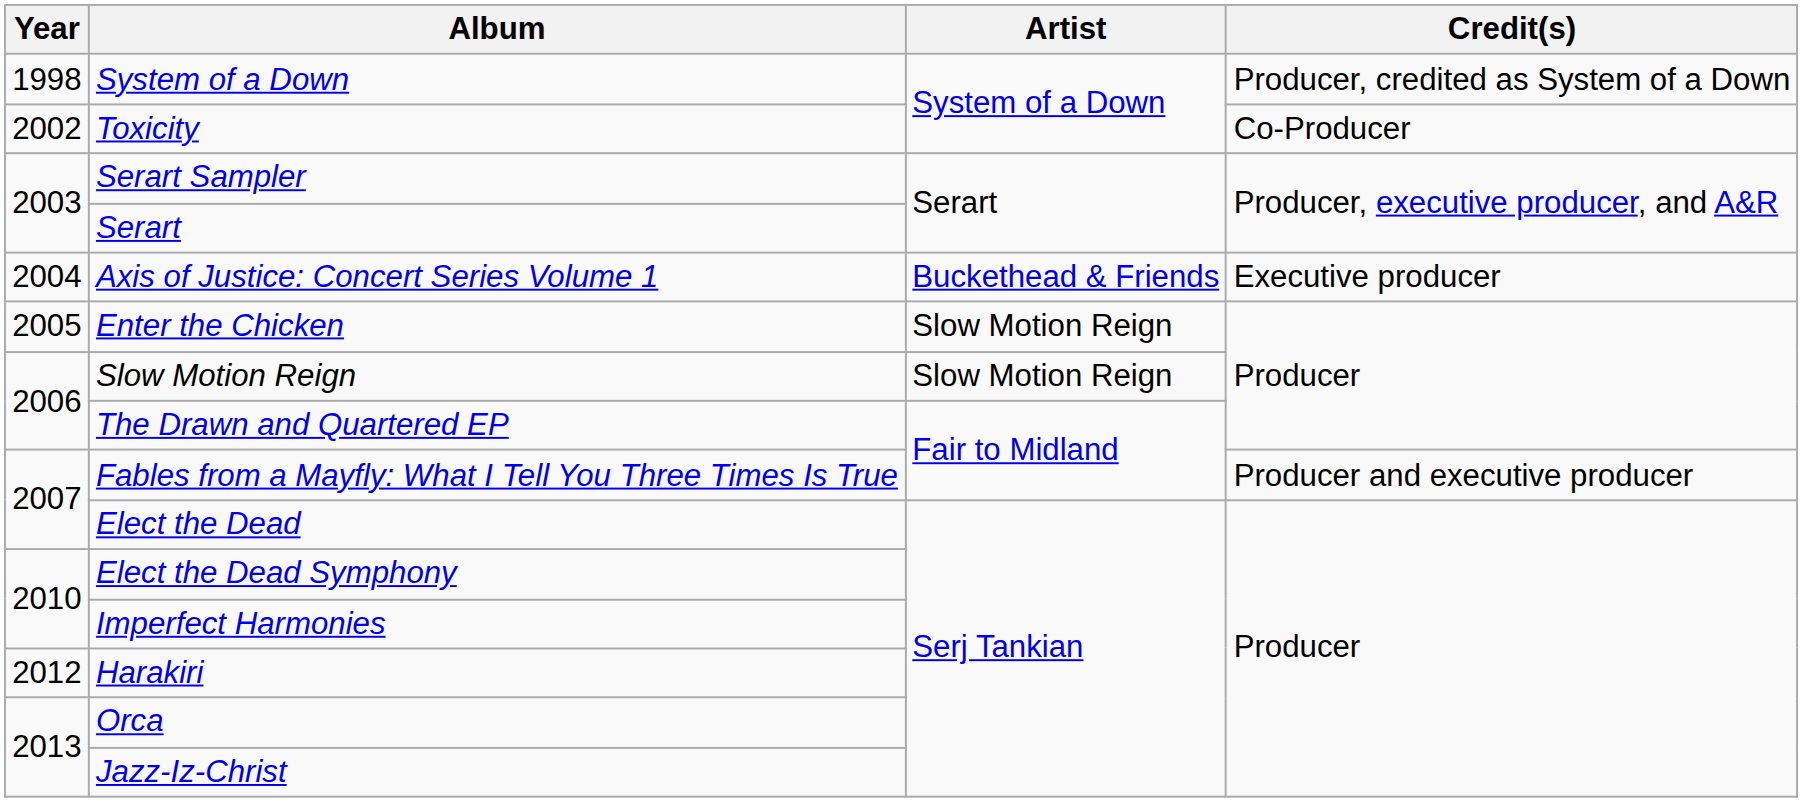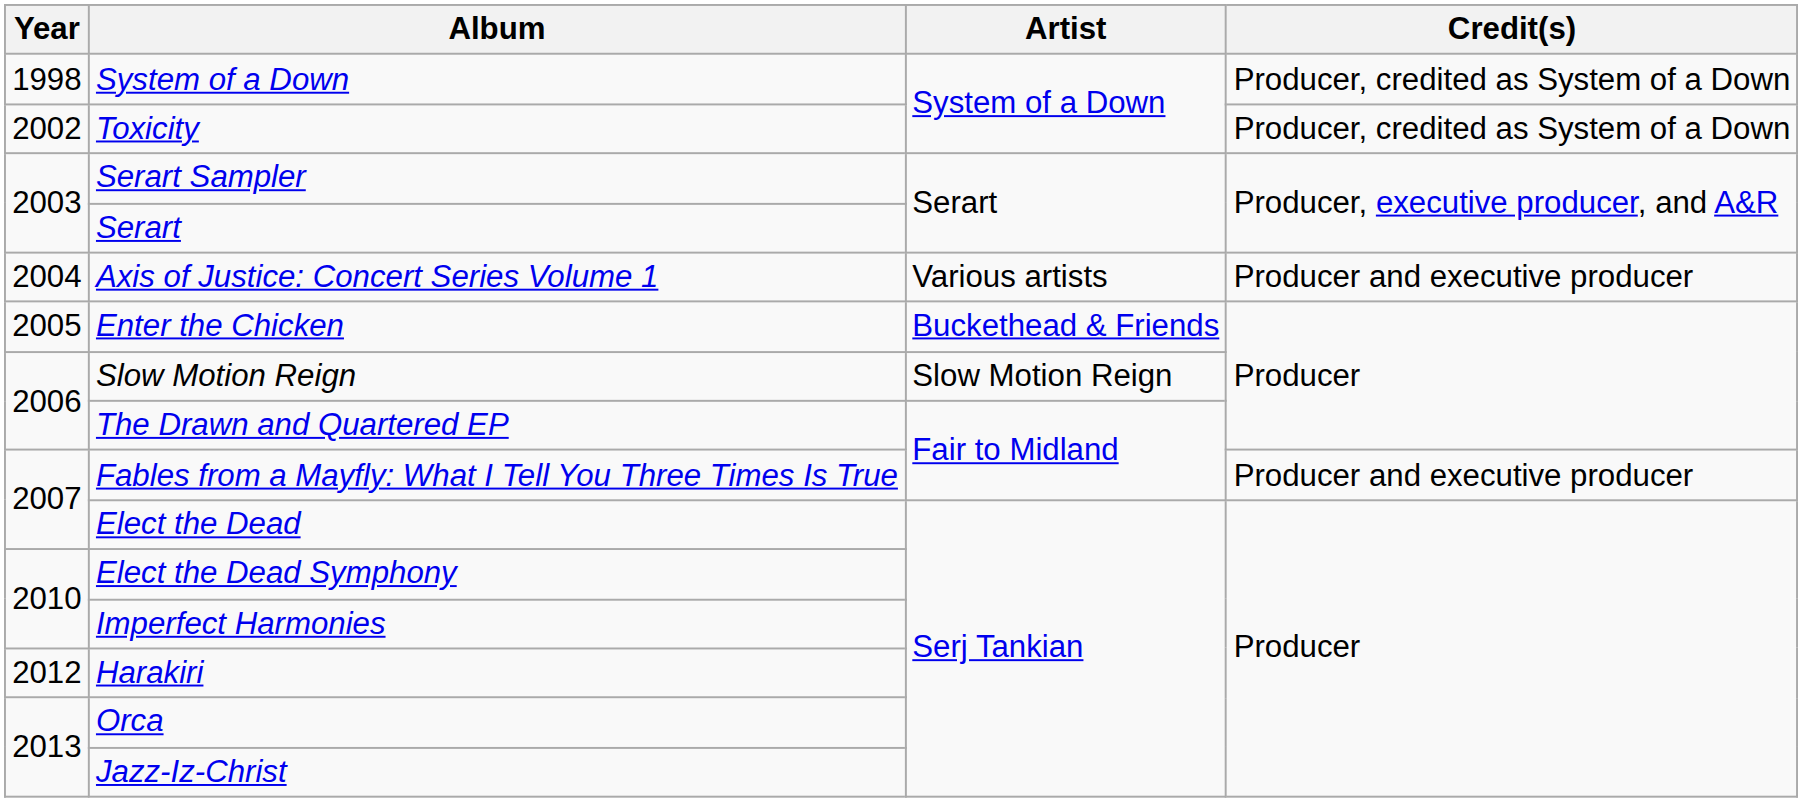Toxicity | Credit(s): Co-Producer -> Producer, credited as System of a Down
Axis of Justice: Concert Series Volume 1 | Artist: Buckethead & Friends -> Various artists
Axis of Justice: Concert Series Volume 1 | Credit(s): Executive producer -> Producer and executive producer
Enter the Chicken | Artist: Slow Motion Reign -> Buckethead & Friends
